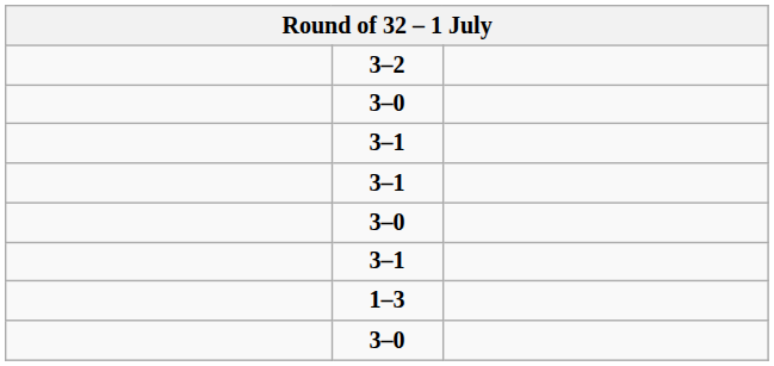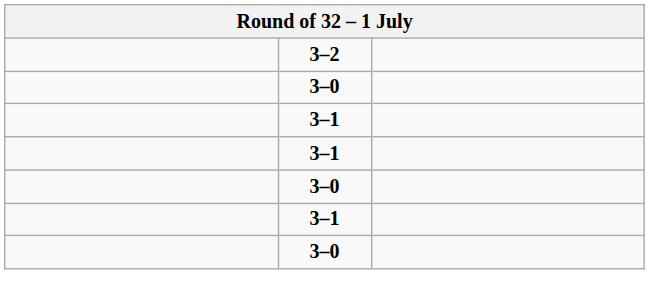- row: 1–3
